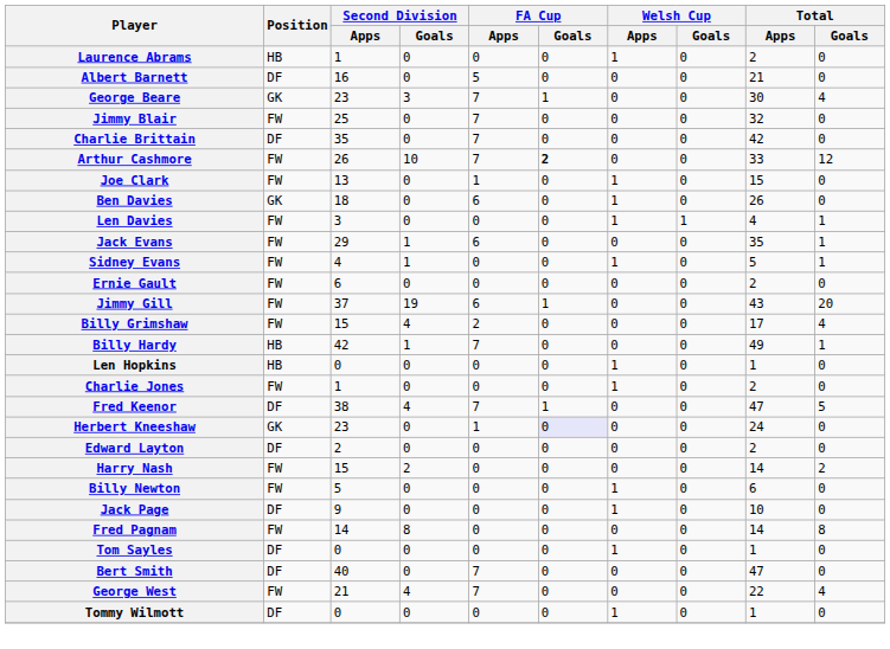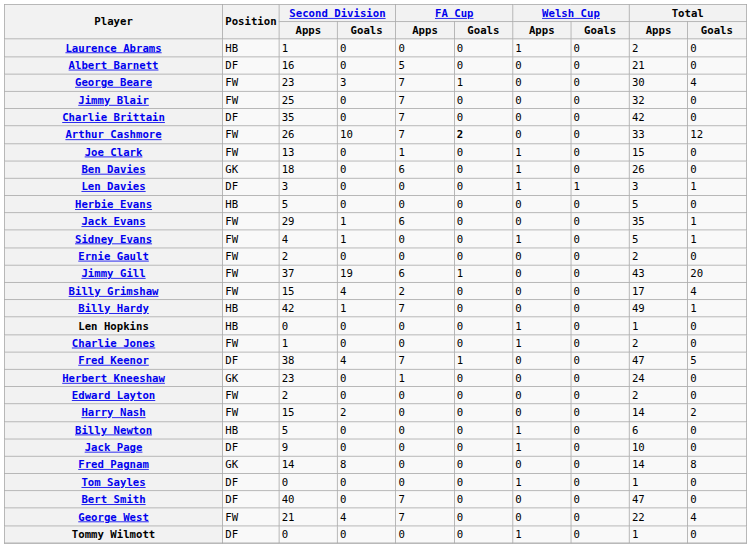George Beare | Position: GK -> FW
Len Davies | Position: FW -> DF
Len Davies | Total / Apps: 4 -> 3
+ row: Herbie Evans | HB | 5 | 0 | 0 | 0 | 0 | 0 | 5 | 0
Ernie Gault | Second Division / Apps: 6 -> 2
Herbert Kneeshaw | FA Cup / Goals: lavender background -> no background
Edward Layton | Position: DF -> FW
Billy Newton | Position: FW -> HB
Fred Pagnam | Position: FW -> GK
